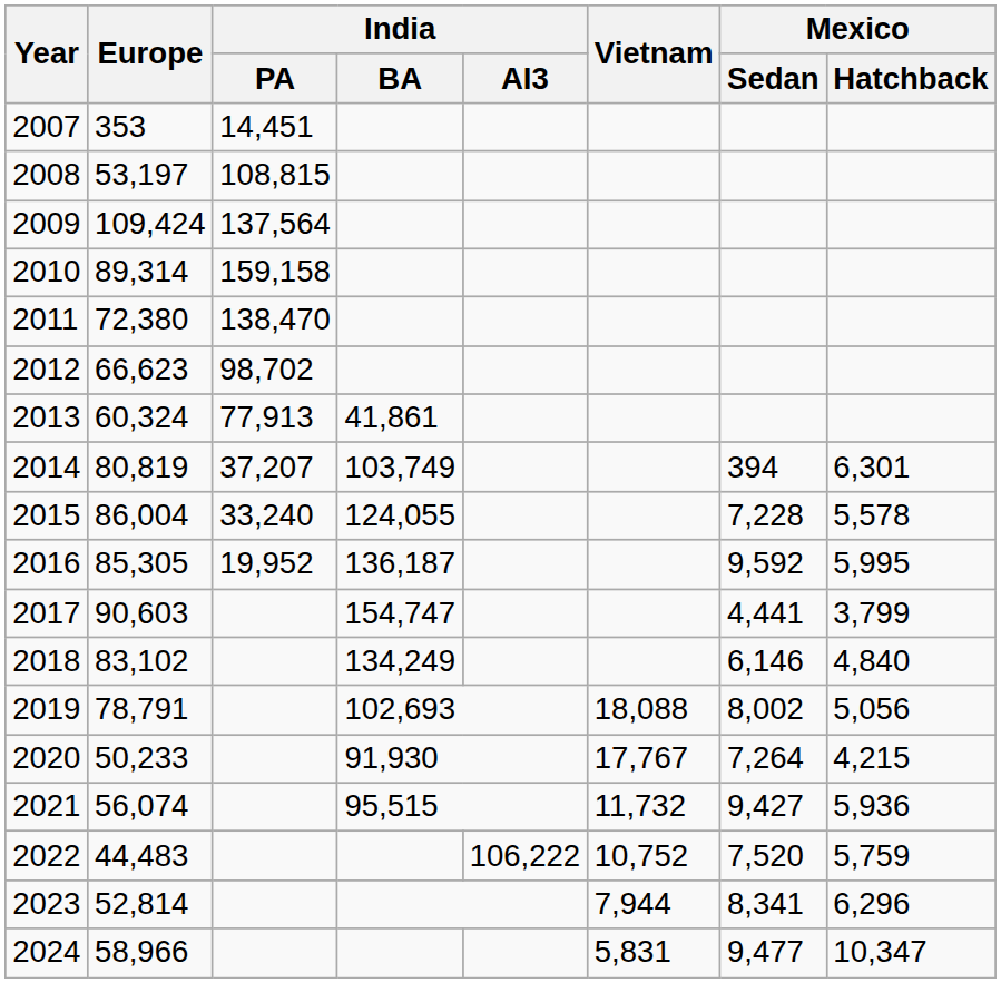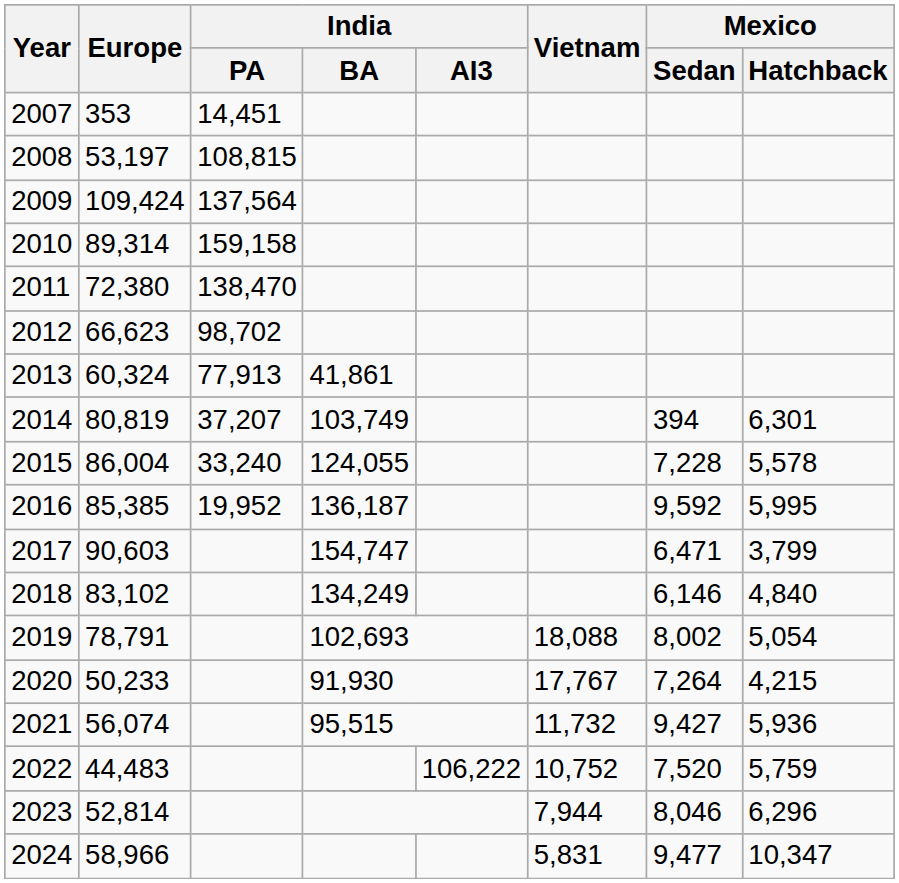2016 | Europe: 85,305 -> 85,385
2017 | Mexico / Sedan: 4,441 -> 6,471
2019 | Mexico / Hatchback: 5,056 -> 5,054
2023 | Mexico / Sedan: 8,341 -> 8,046
